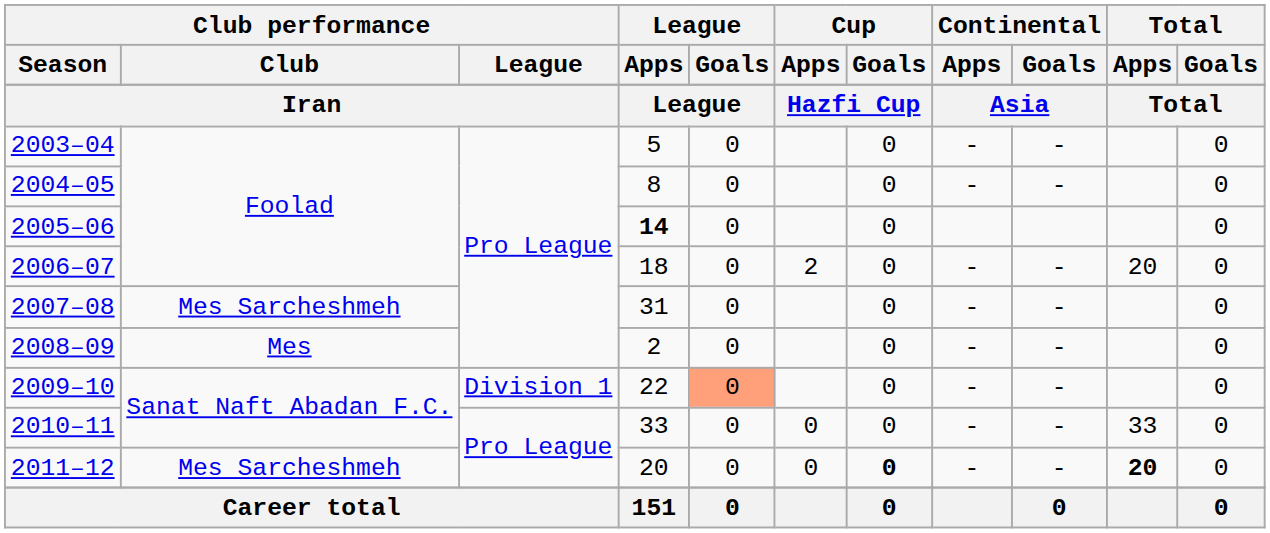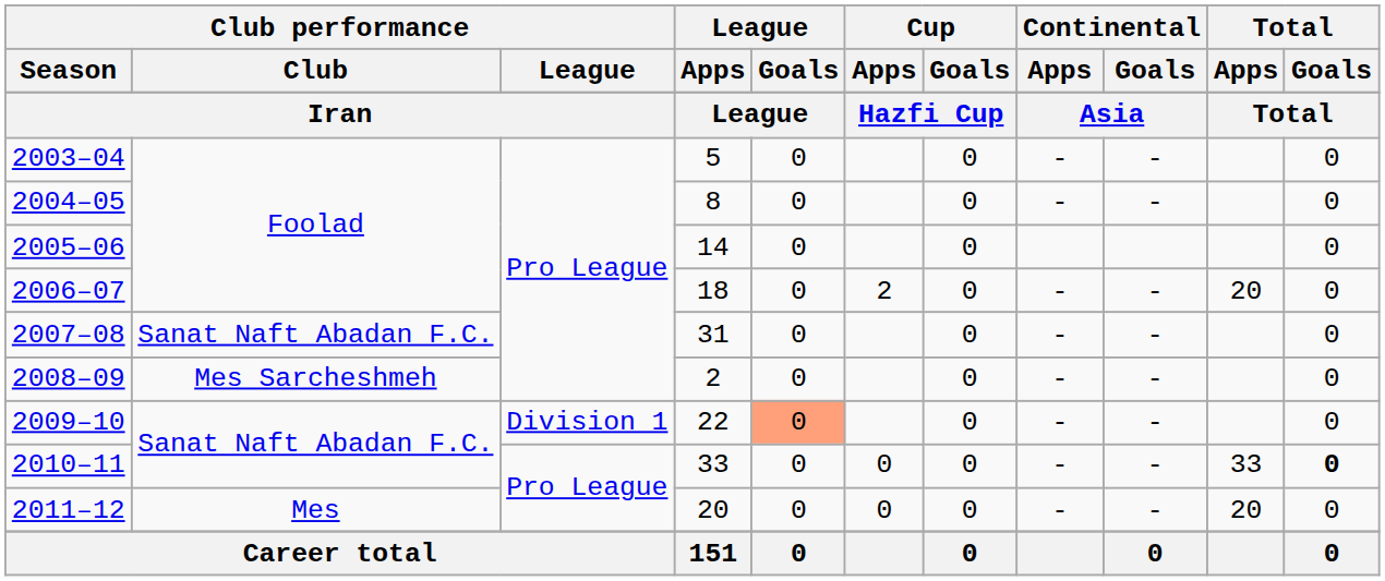2005–06 | League / Apps: bold -> normal
2007–08 | Club performance / Club: Mes Sarcheshmeh -> Sanat Naft Abadan F.C.
2008–09 | Club performance / Club: Mes -> Mes Sarcheshmeh
2010–11 | Total / Goals: normal -> bold
2011–12 | Club performance / Club: Mes Sarcheshmeh -> Mes
2011–12 | Cup / Goals: bold -> normal
2011–12 | Total / Apps: bold -> normal
